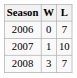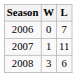2007 | L: 10 -> 11
2008 | L: 7 -> 6
